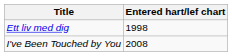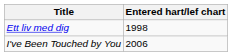I've Been Touched by You | Entered hart/lef chart: 2008 -> 2006
